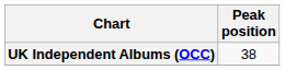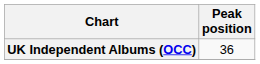UK Independent Albums (OCC) | Peak position: 38 -> 36
